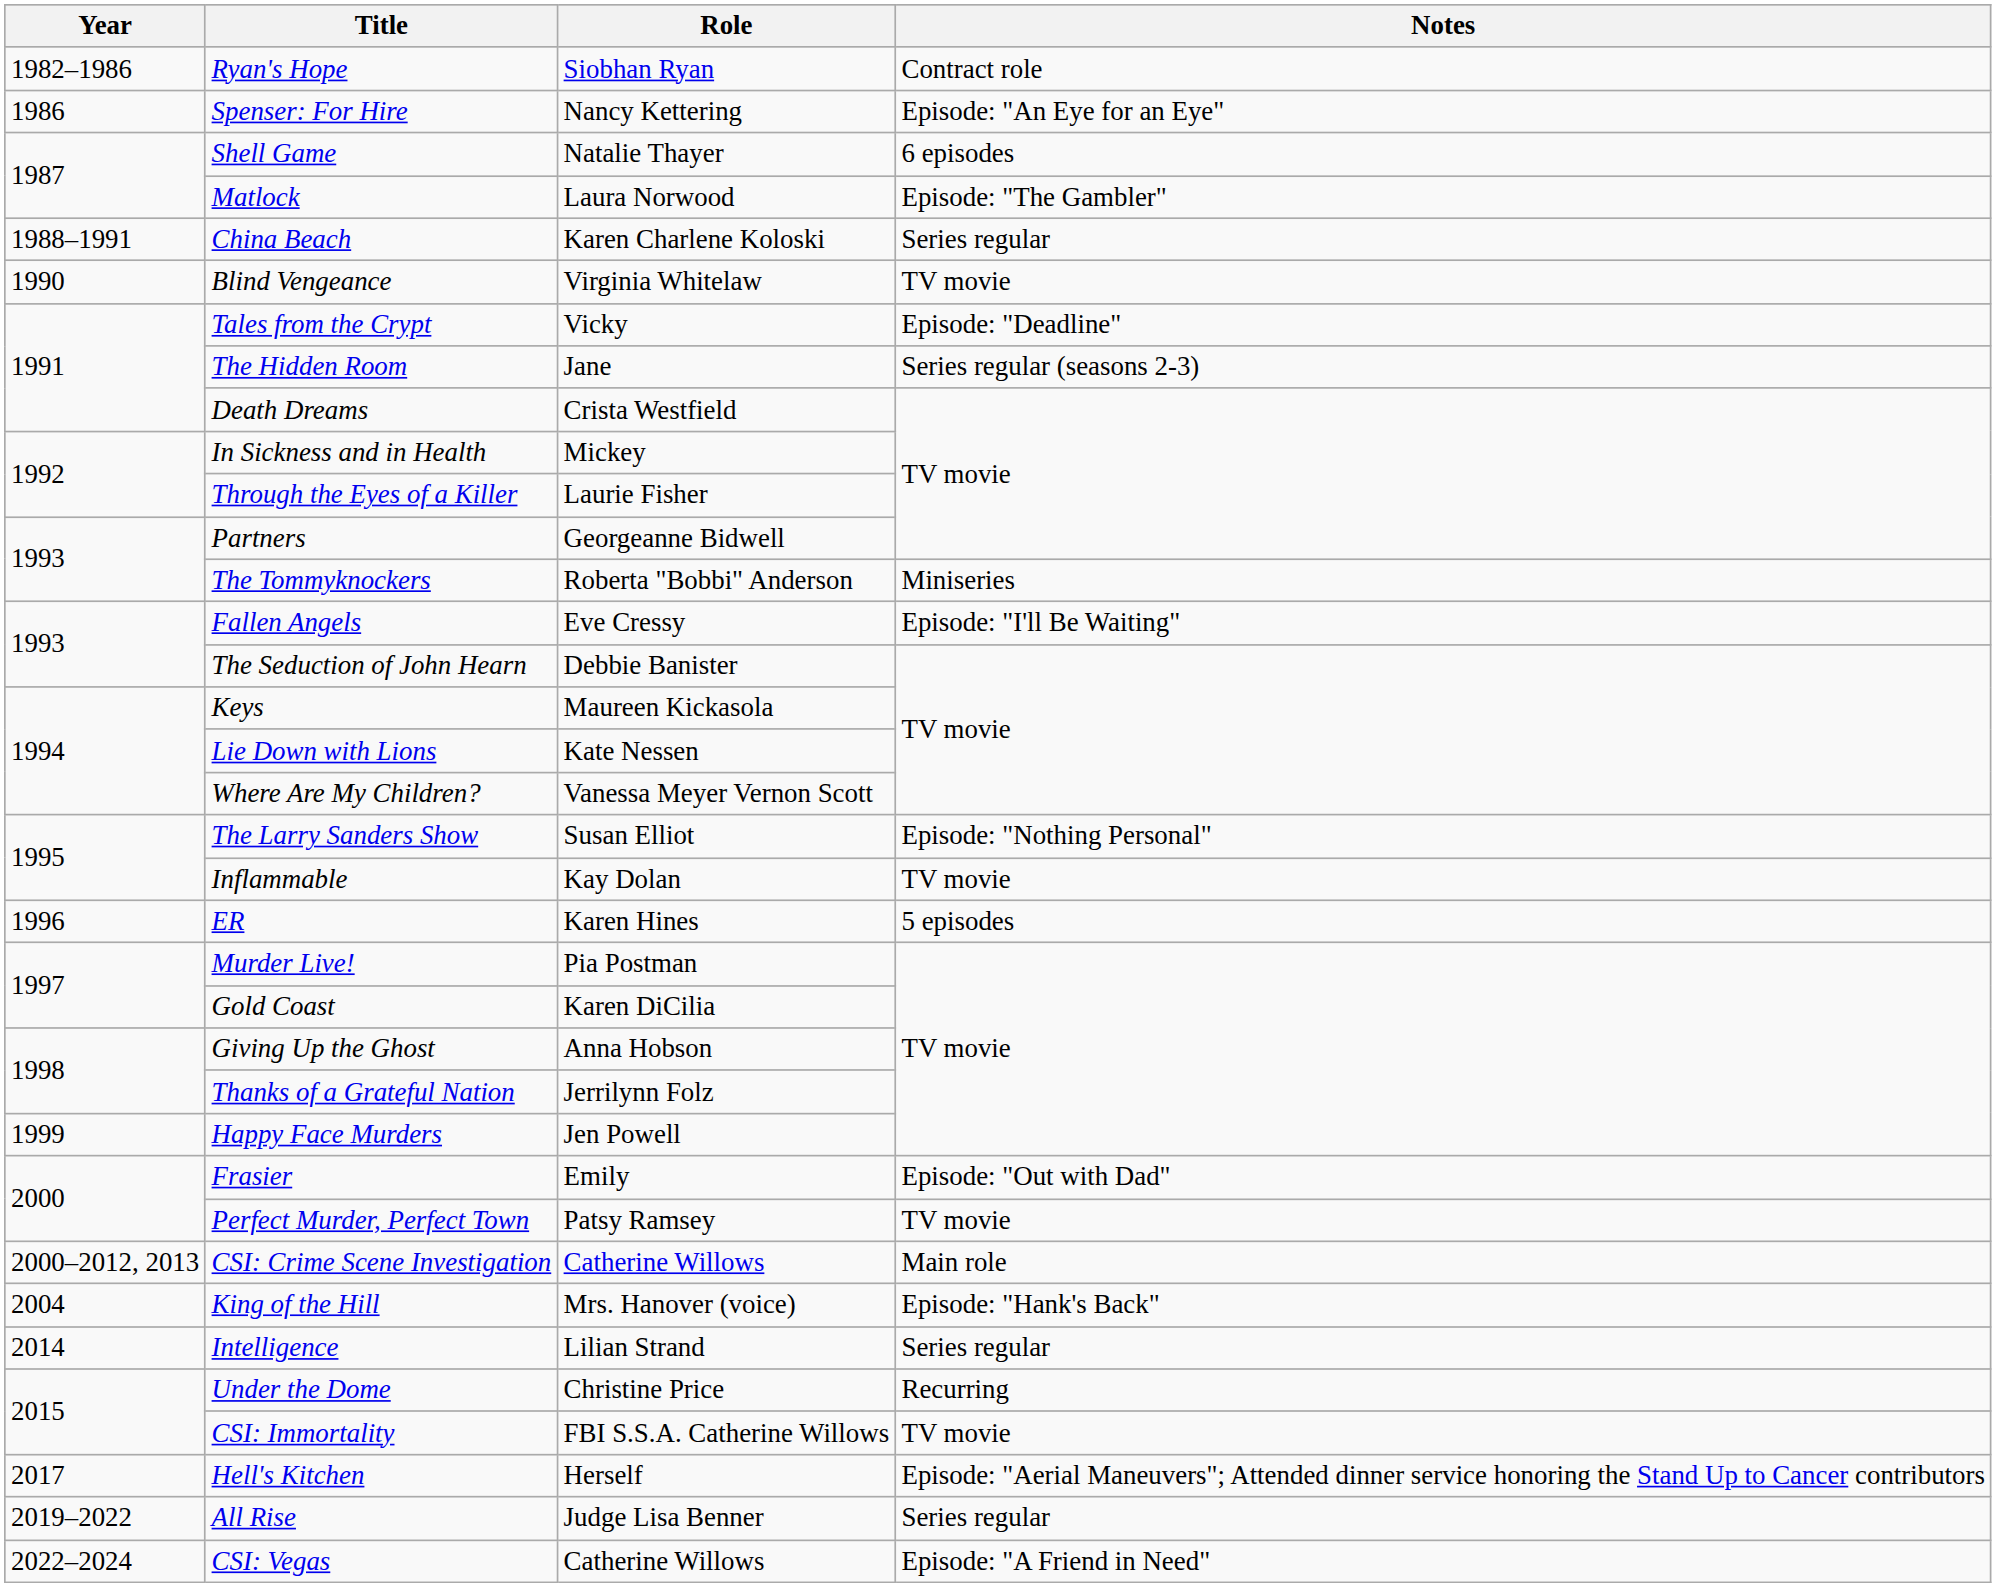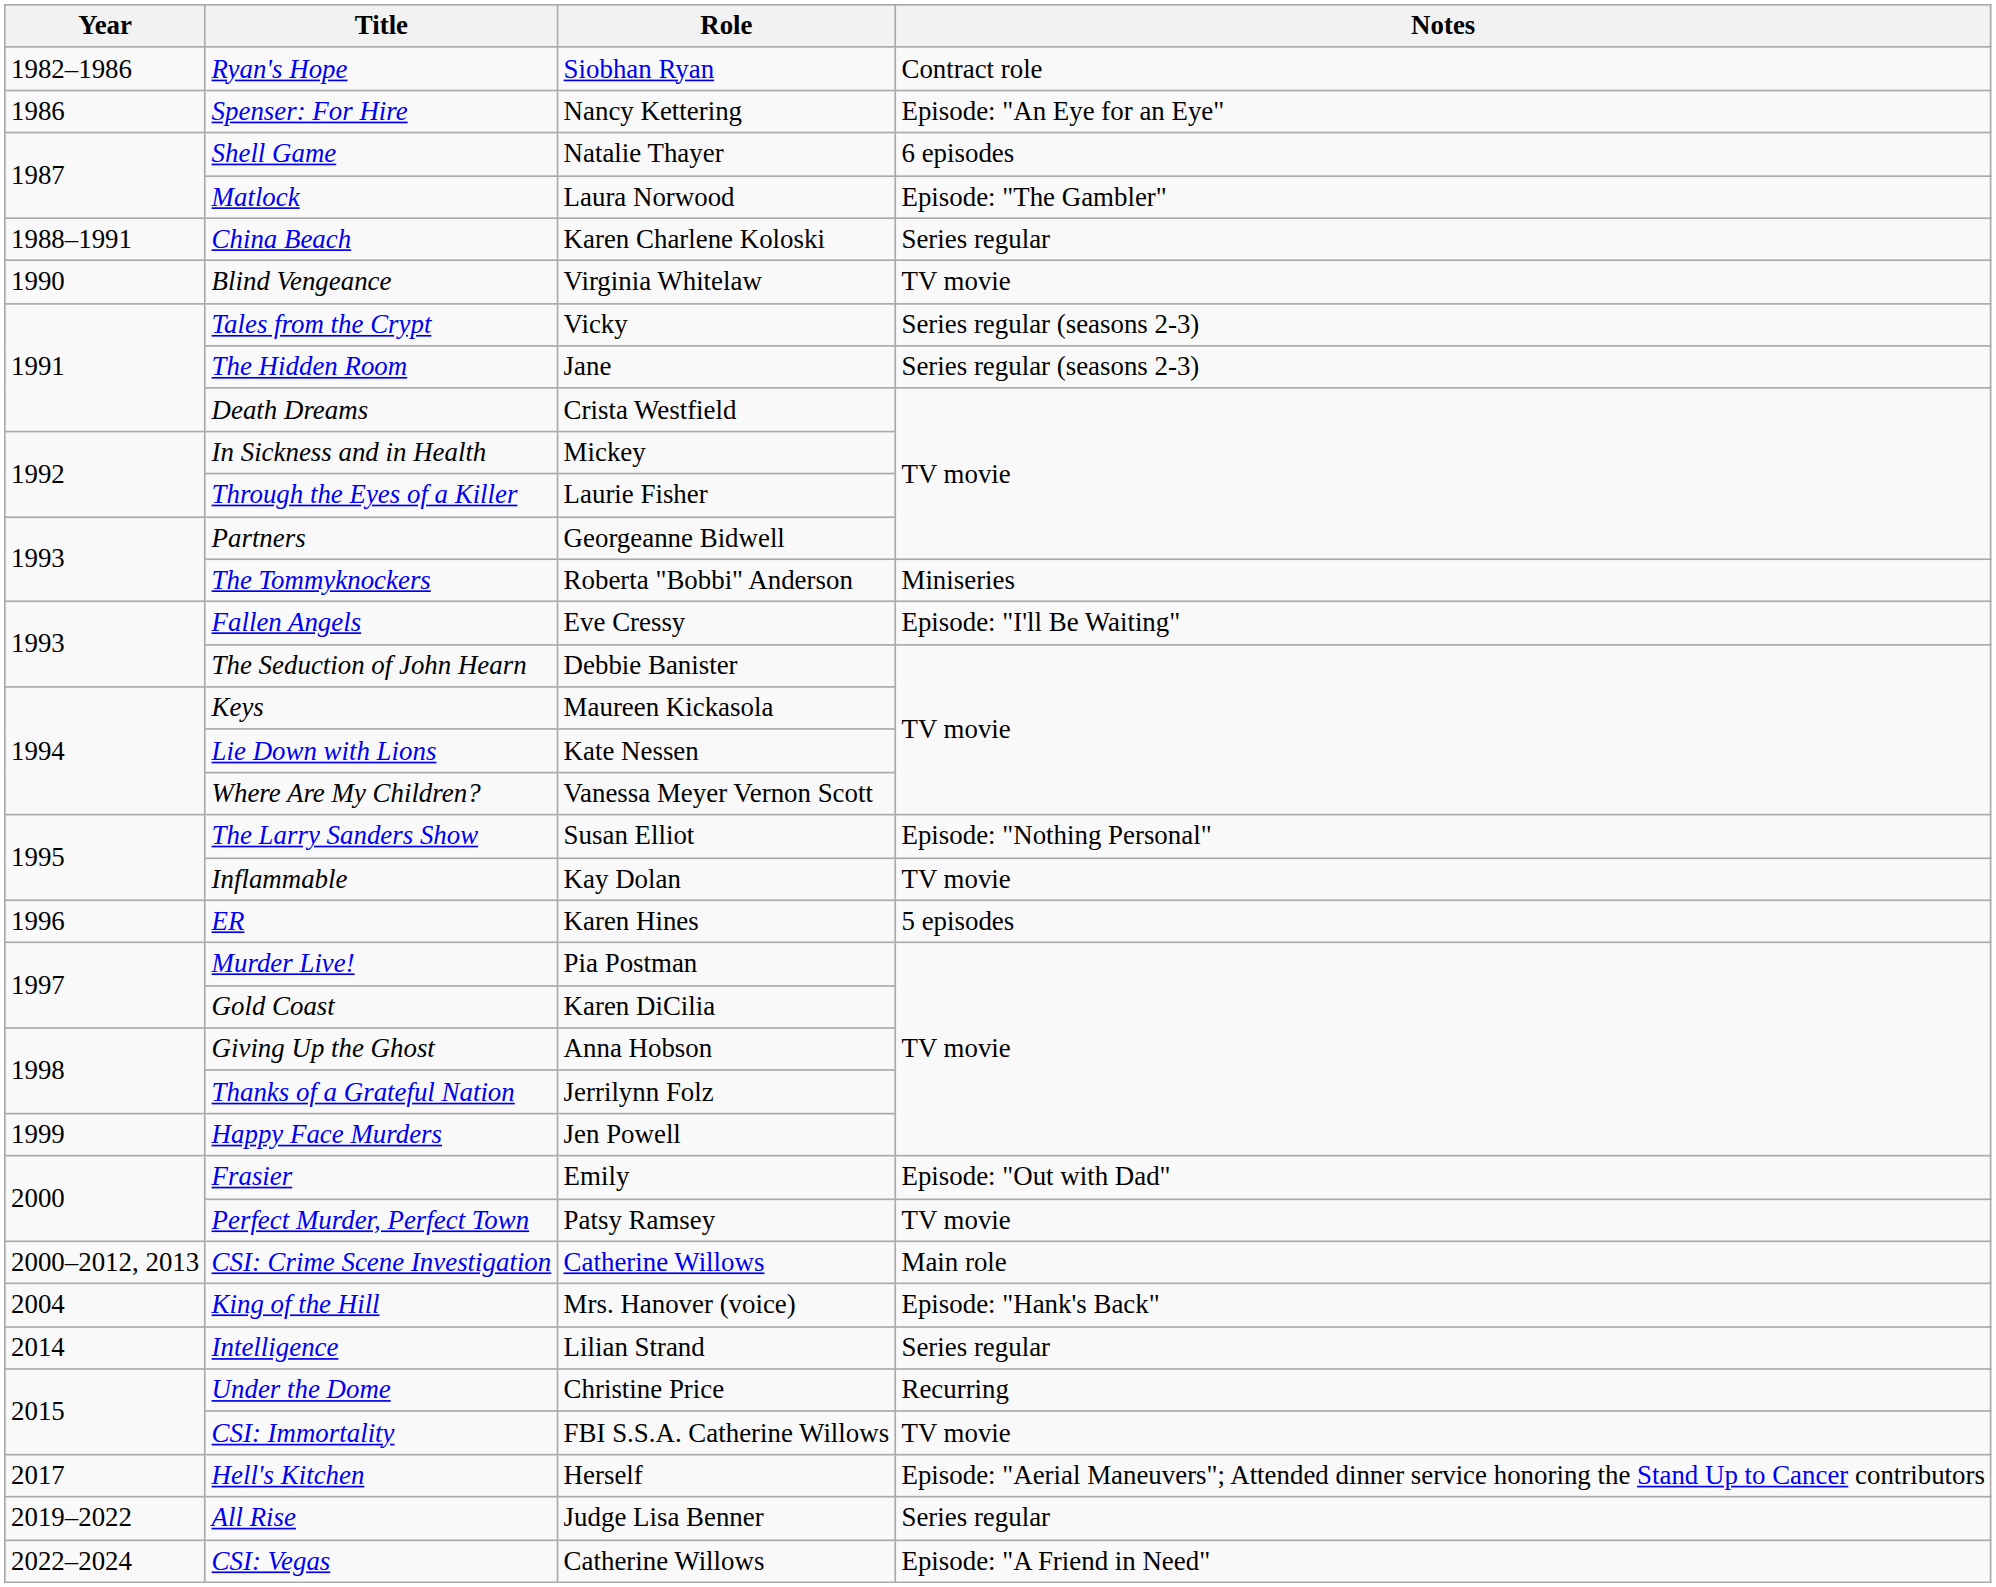Tales from the Crypt | Notes: Episode: "Deadline" -> Series regular (seasons 2-3)
